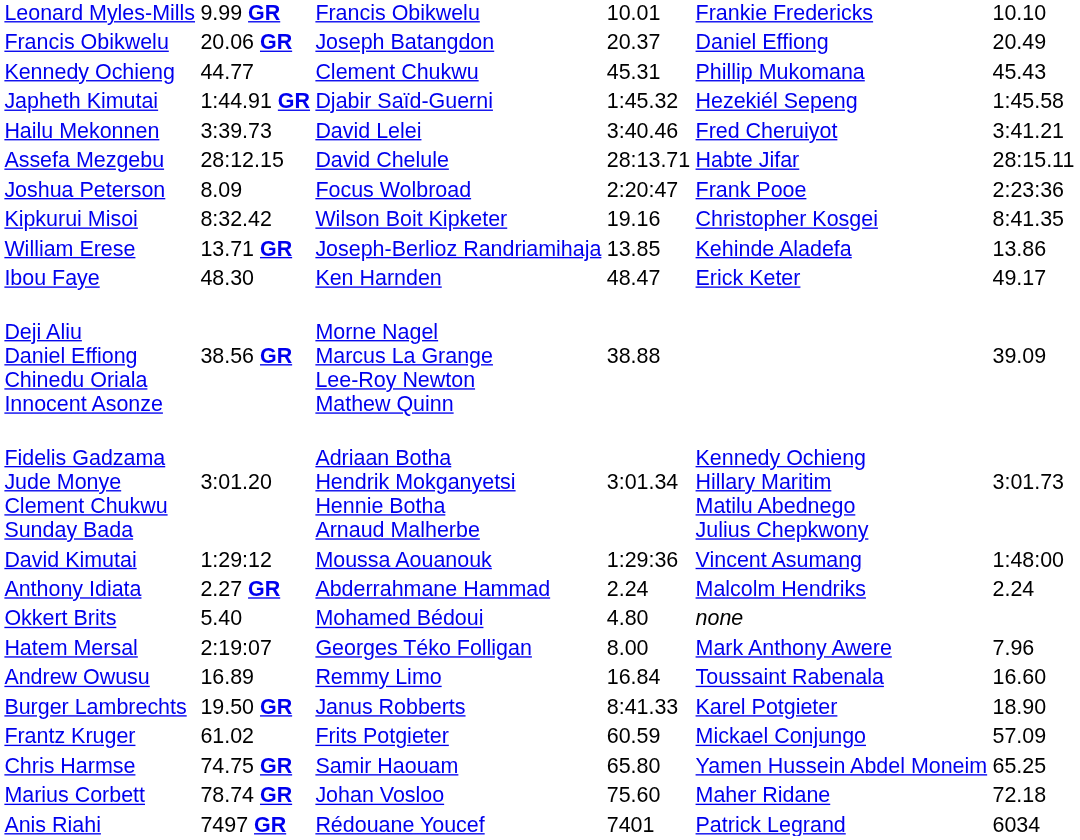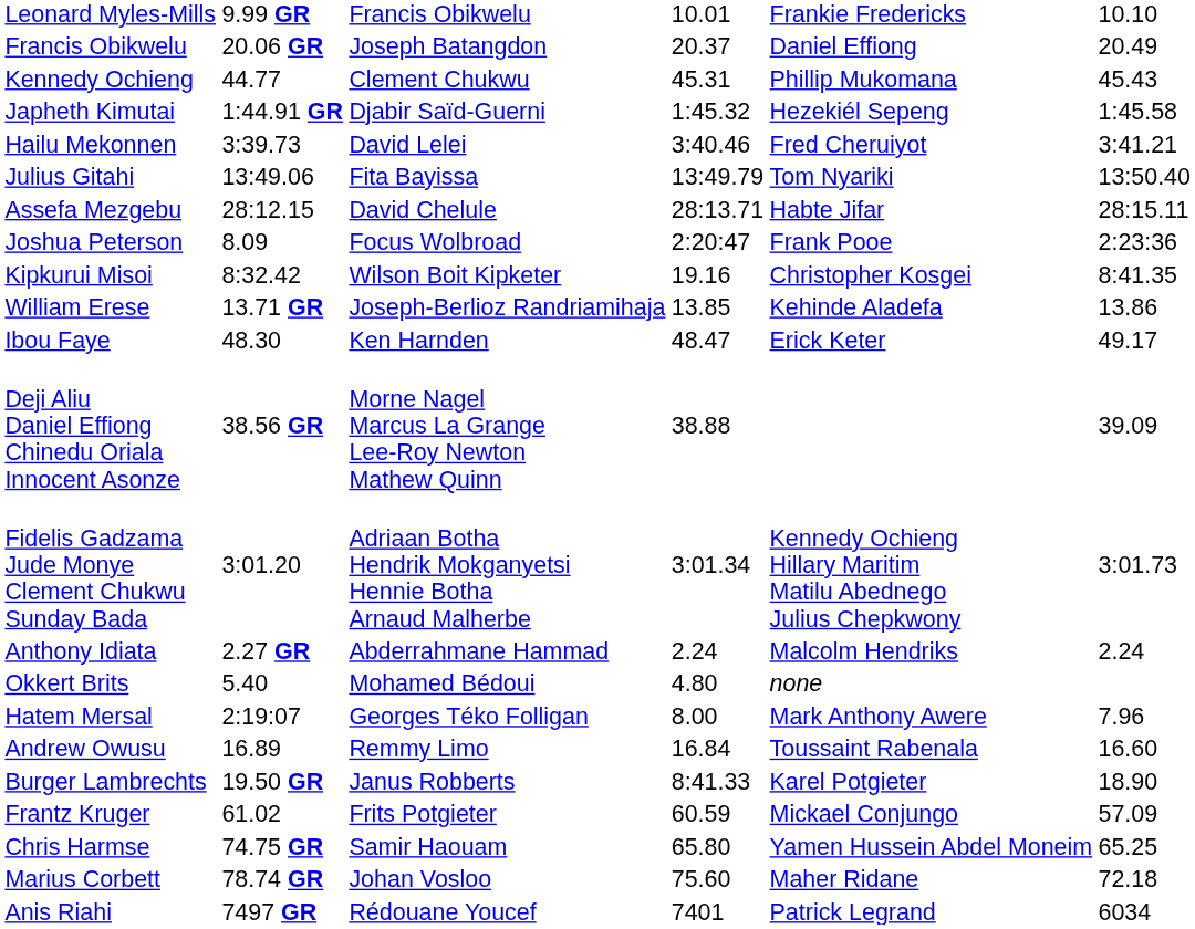+ row: Julius Gitahi | 13:49.06 | Fita Bayissa | 13:49.79 | Tom Nyariki | 13:50.40
- row: David Kimutai | 1:29:12 | Moussa Aouanouk | 1:29:36 | Vincent Asumang | 1:48:00
